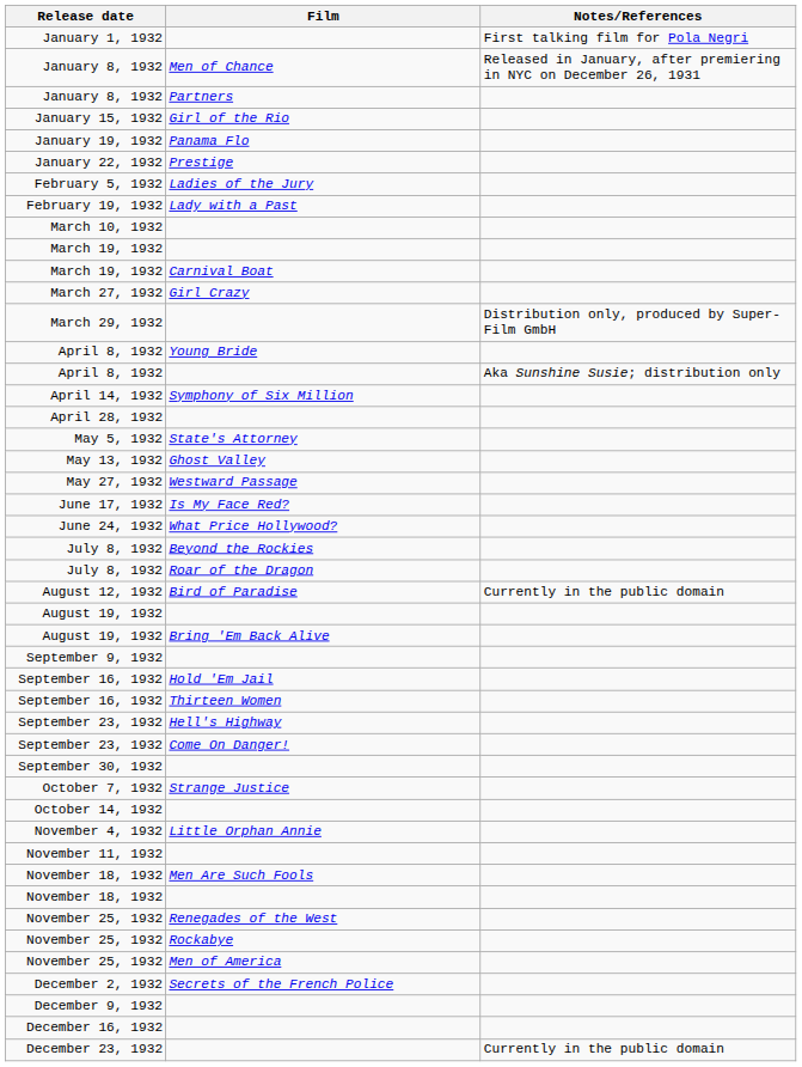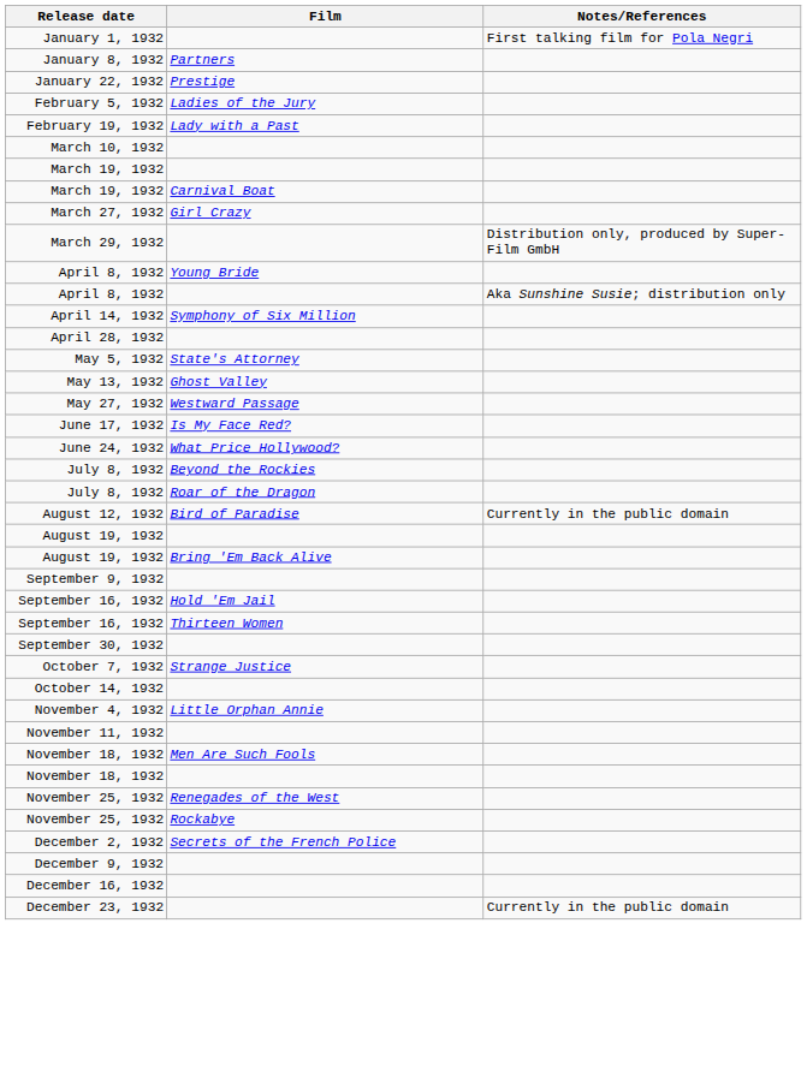- row: January 8, 1932 | Men of Chance | Released in January, after premiering in NYC on December 26, 1931
- row: January 15, 1932 | Girl of the Rio
- row: January 19, 1932 | Panama Flo
- row: September 23, 1932 | Hell's Highway
- row: September 23, 1932 | Come On Danger!
- row: November 25, 1932 | Men of America
